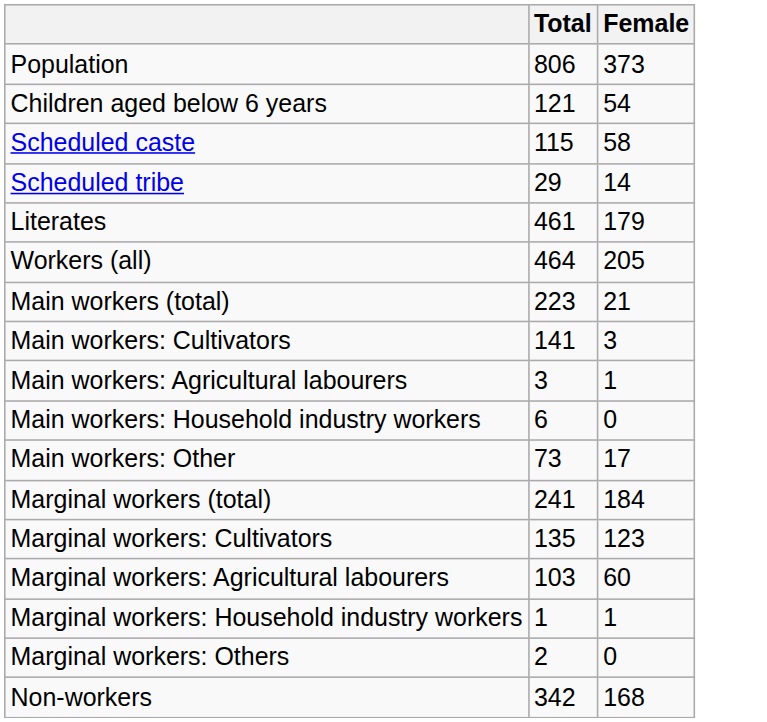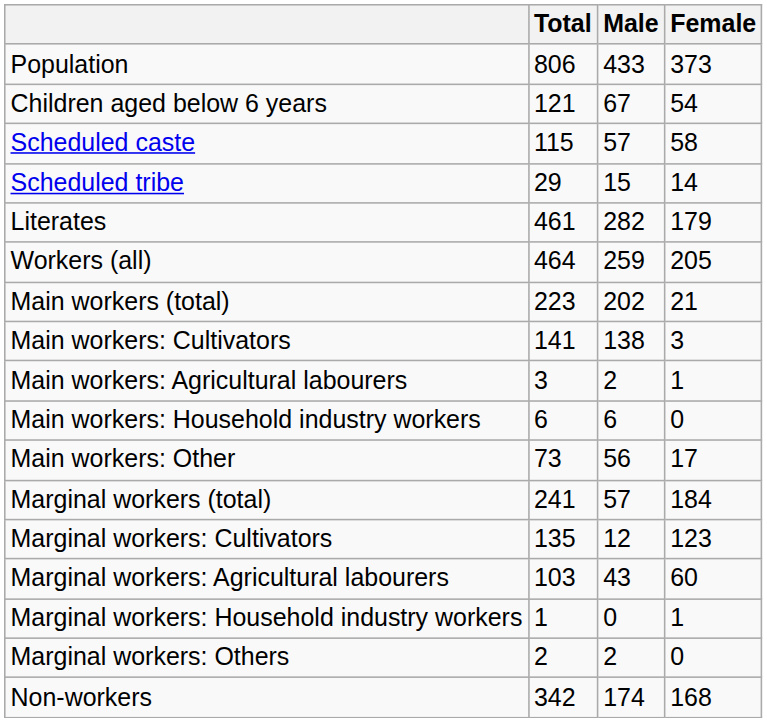+ column: Male | 433 | 67 | 57 | 15 | 282 | 259 | 202 | 138 | 2 | 6 | 56 | 57 | 12 | 43 | 0 | 2 | 174
